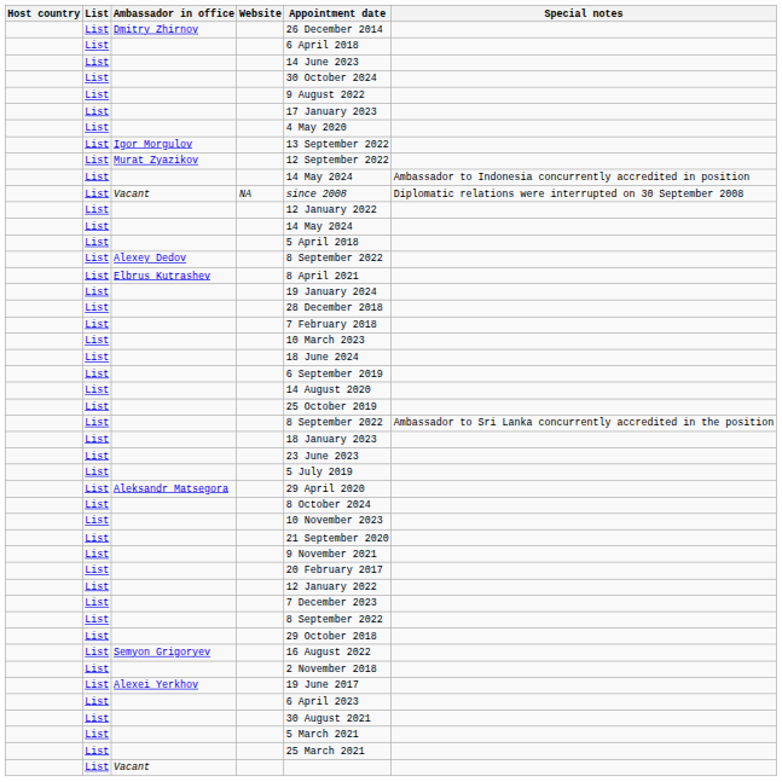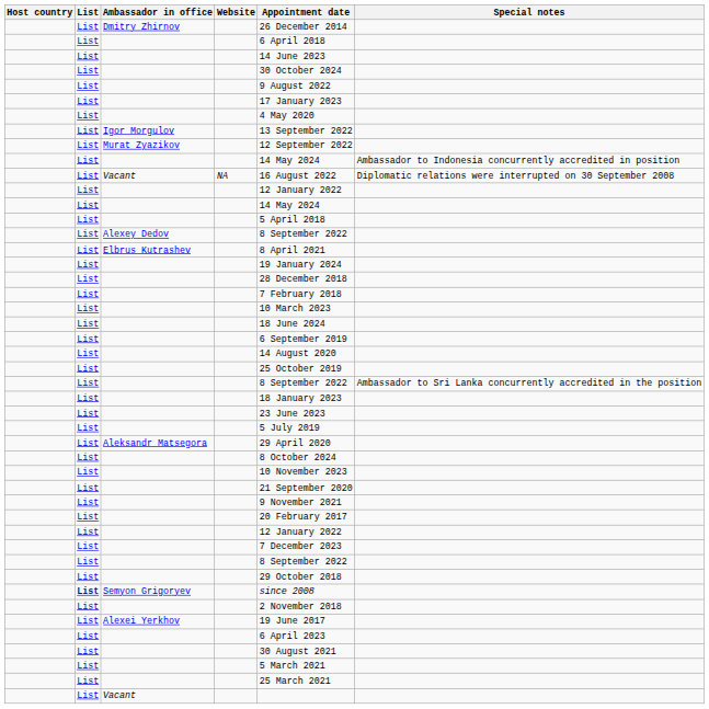Vacant / NA | Appointment date: since 2008 -> 16 August 2022
Semyon Grigoryev | List: normal -> bold
Semyon Grigoryev | Appointment date: 16 August 2022 -> since 2008
